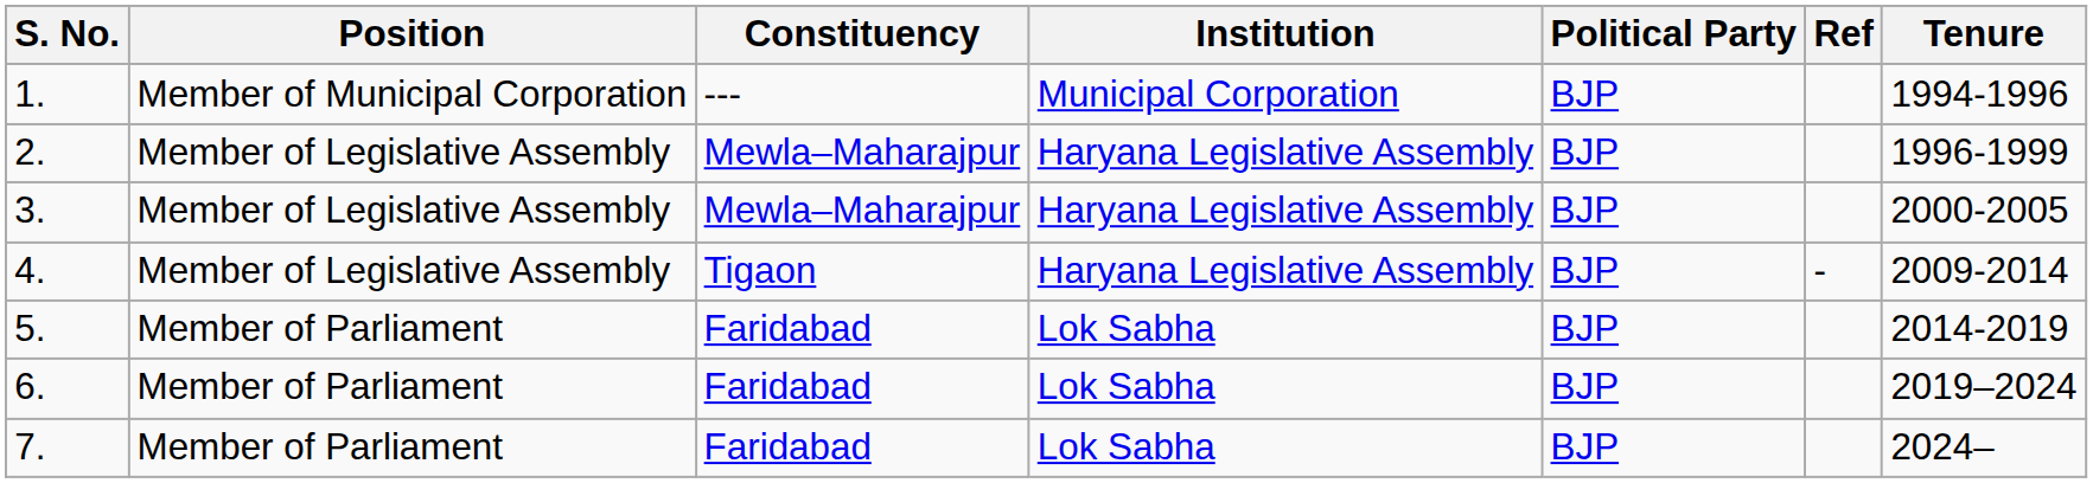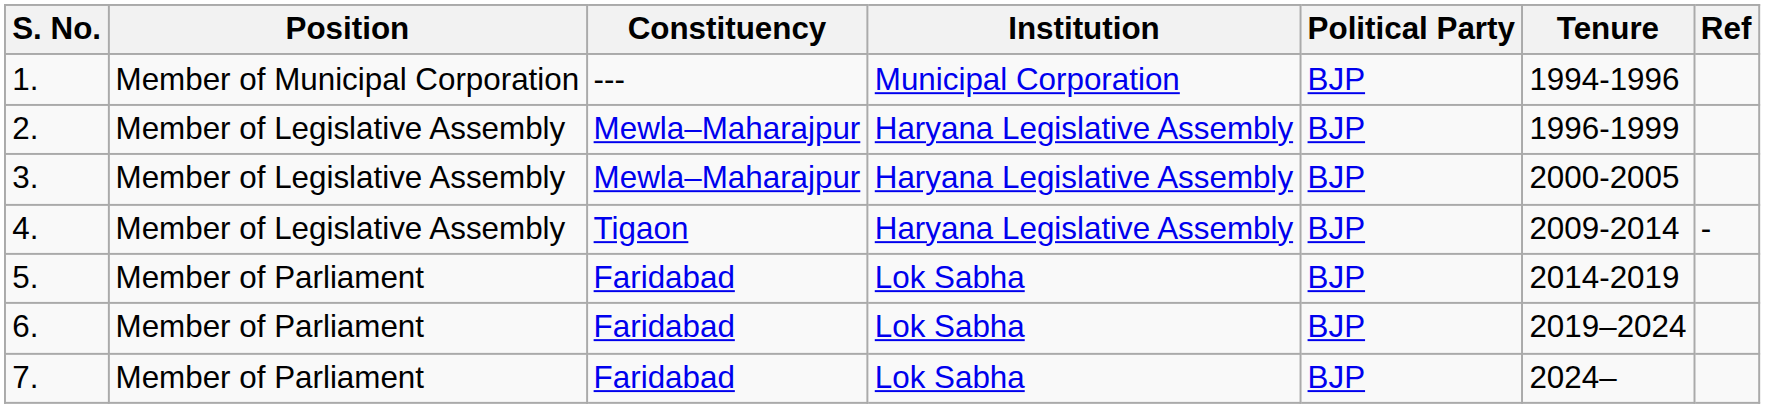columns swapped: Tenure <-> Ref
